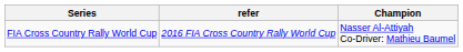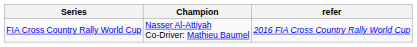columns swapped: Champion <-> refer
